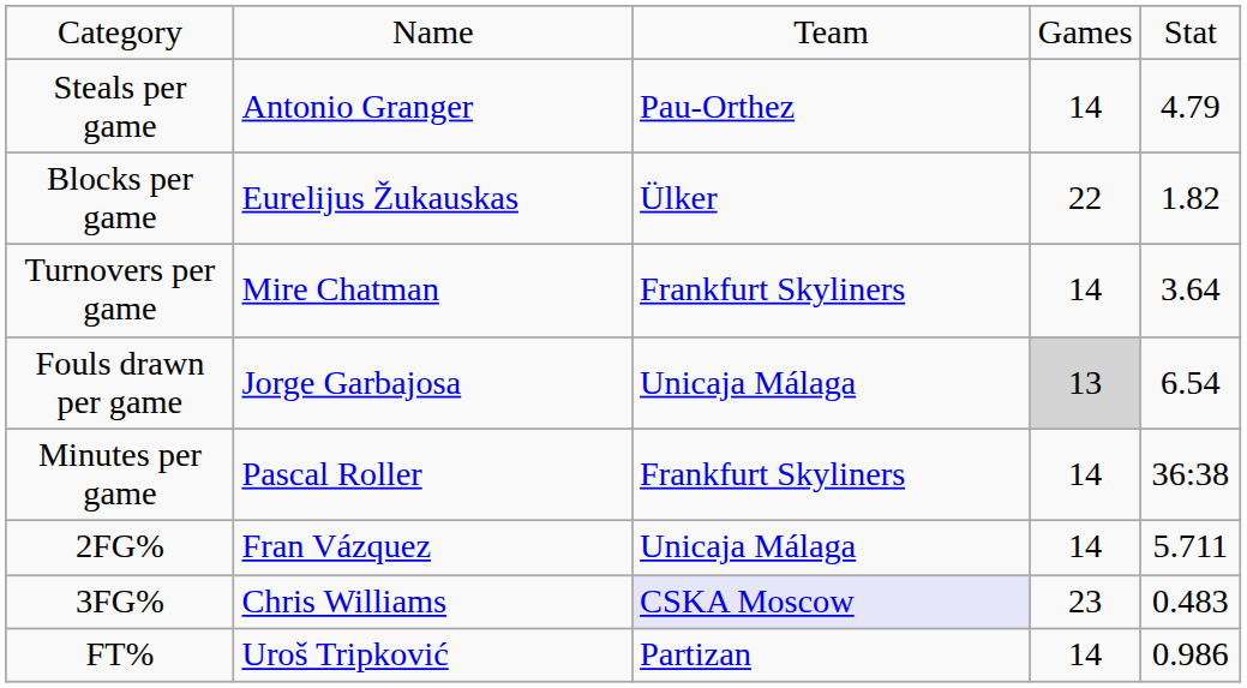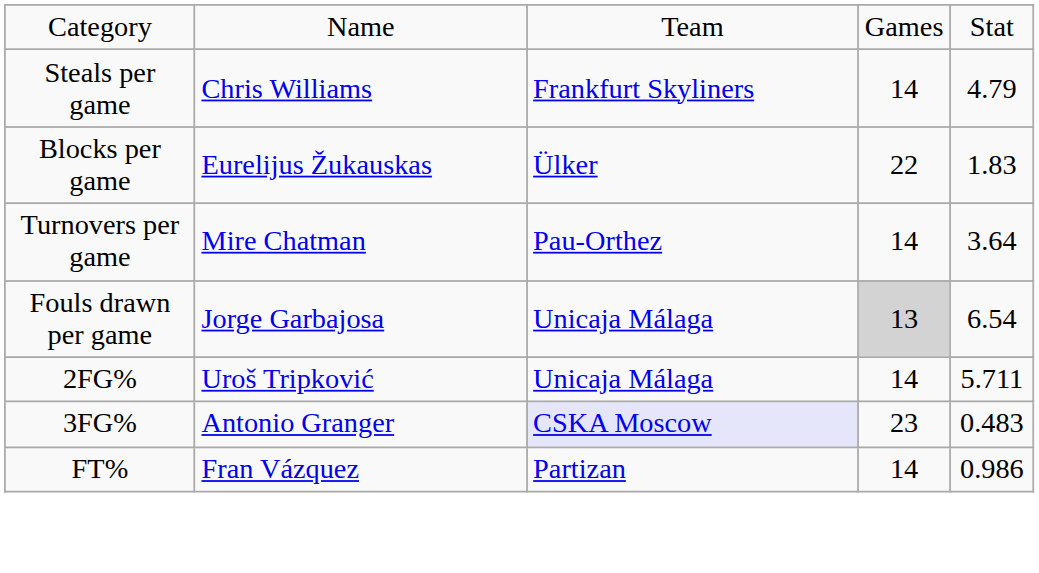Steals per game | column 2: Antonio Granger -> Chris Williams
Steals per game | column 3: Pau-Orthez -> Frankfurt Skyliners
Blocks per game | column 5: 1.82 -> 1.83
Turnovers per game | column 3: Frankfurt Skyliners -> Pau-Orthez
- row: Minutes per game | Pascal Roller | Frankfurt Skyliners | 14 | 36:38
2FG% | column 2: Fran Vázquez -> Uroš Tripković
3FG% | column 2: Chris Williams -> Antonio Granger
FT% | column 2: Uroš Tripković -> Fran Vázquez
